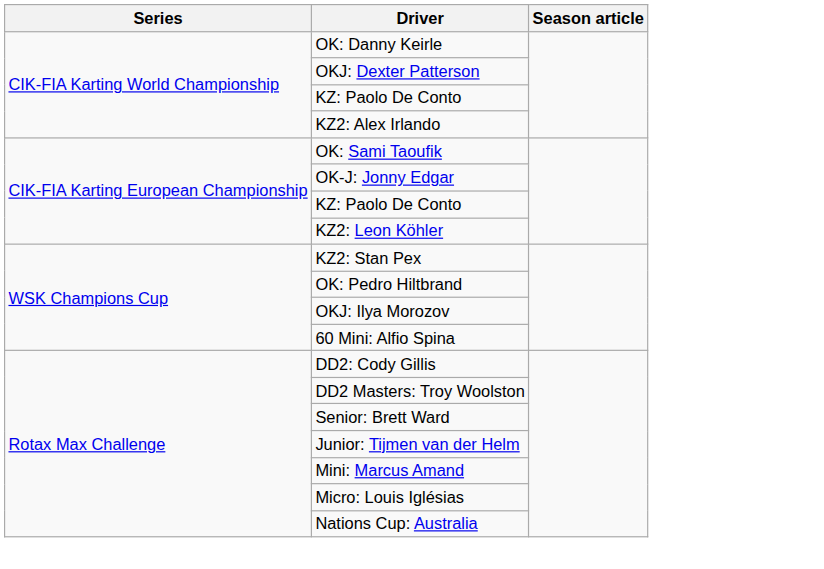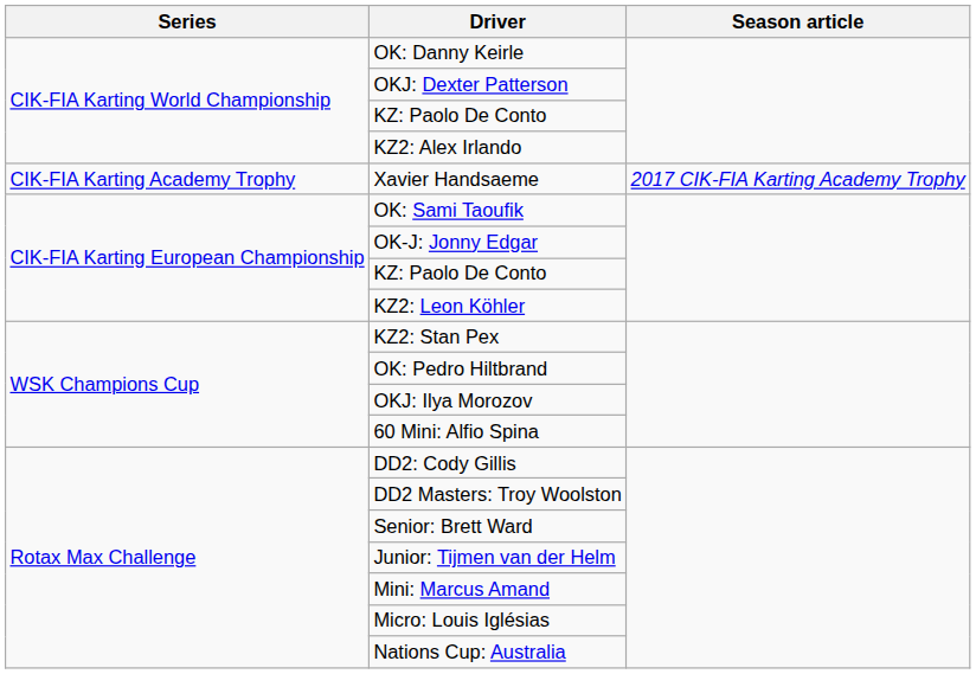+ row: CIK-FIA Karting Academy Trophy | Xavier Handsaeme | 2017 CIK-FIA Karting Academy Trophy
